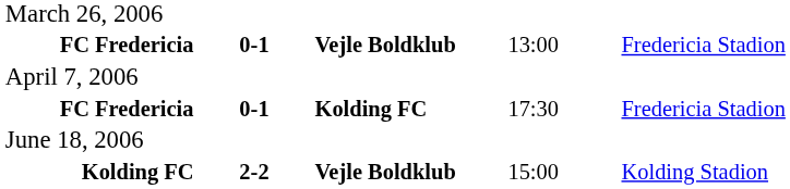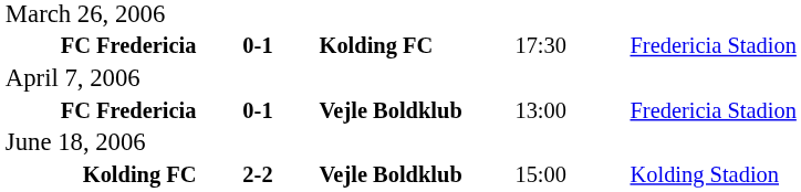rows swapped: FC Fredericia / 13:00 <-> FC Fredericia / 17:30
